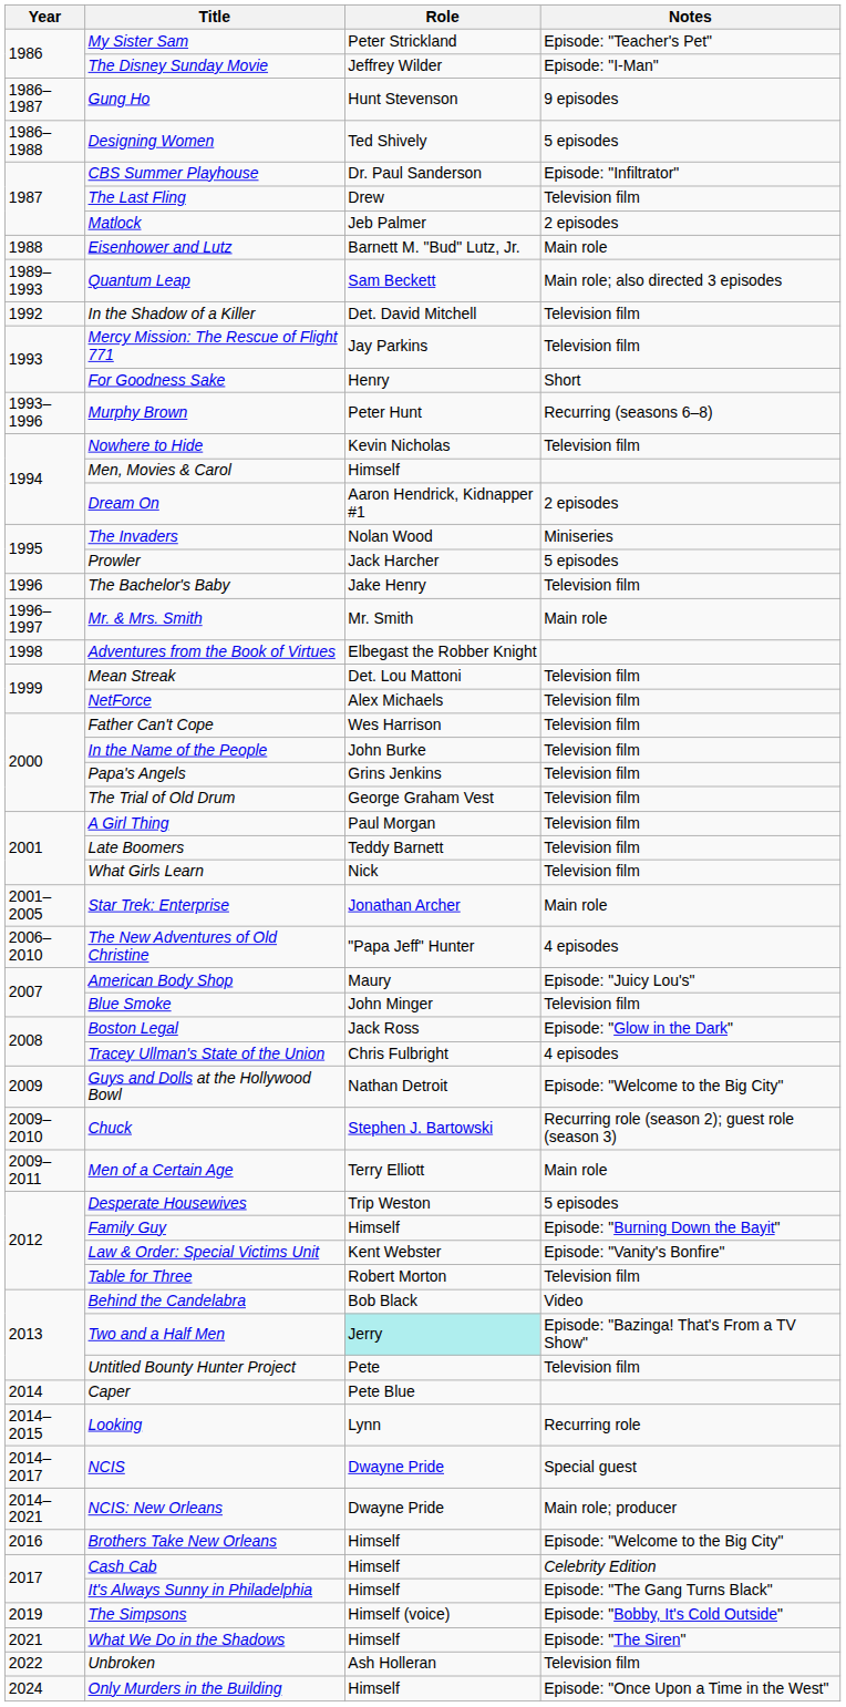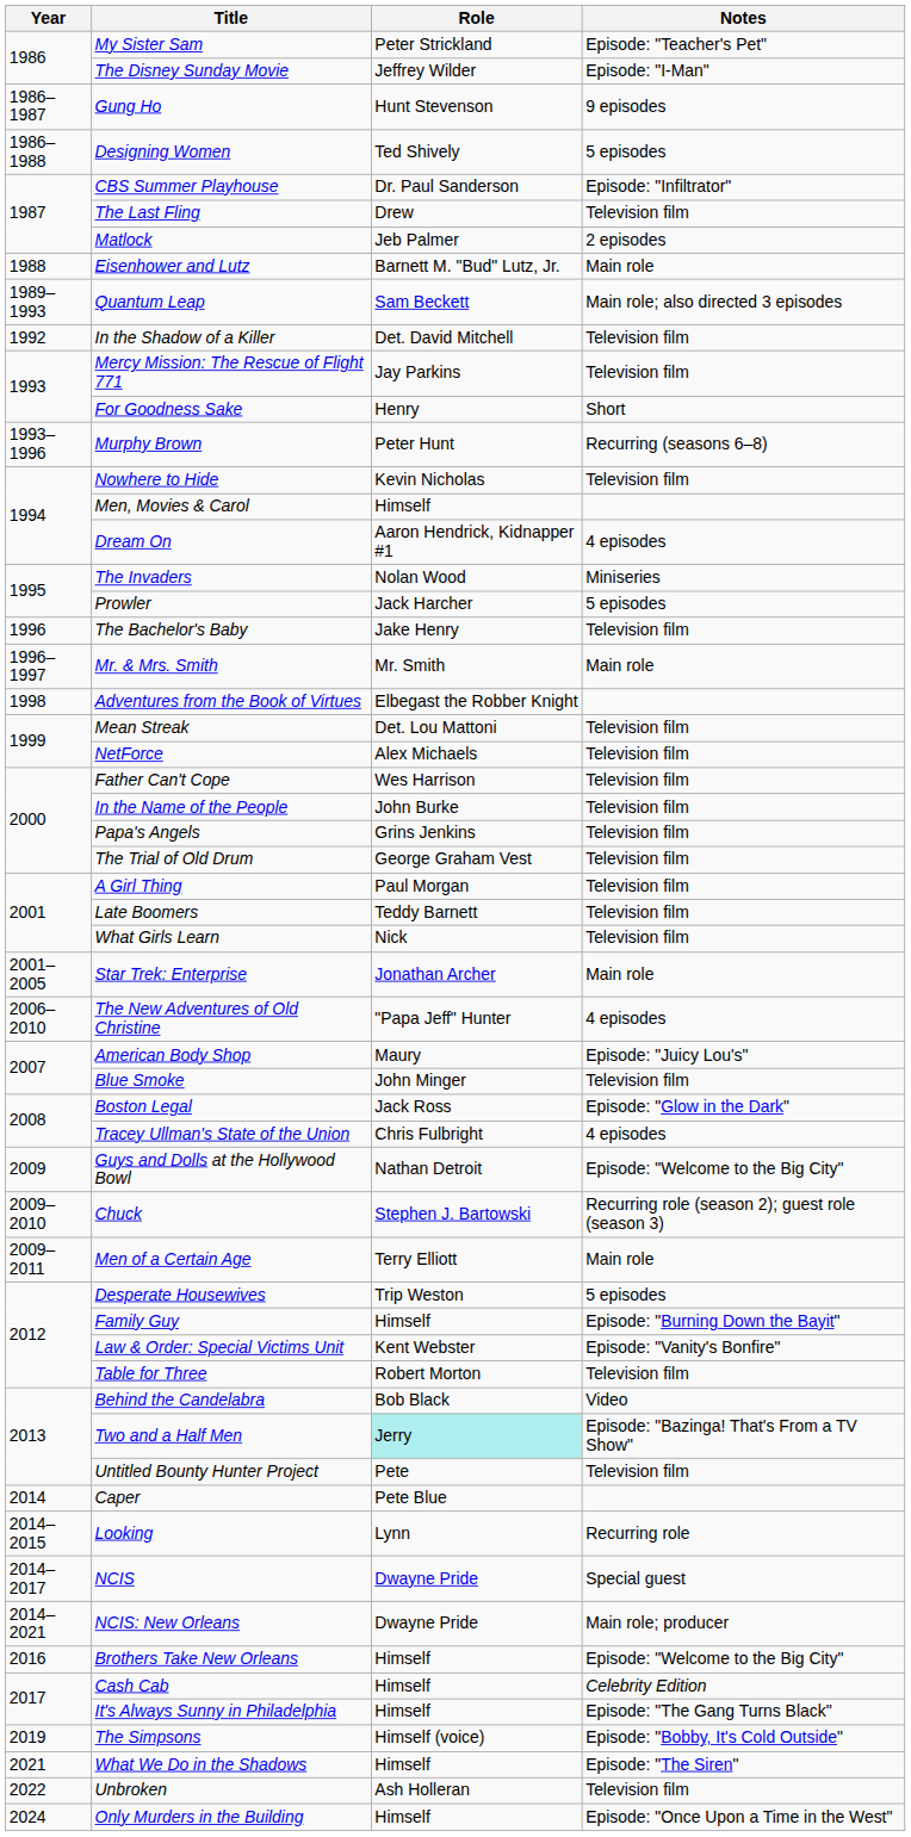Dream On | Notes: 2 episodes -> 4 episodes
